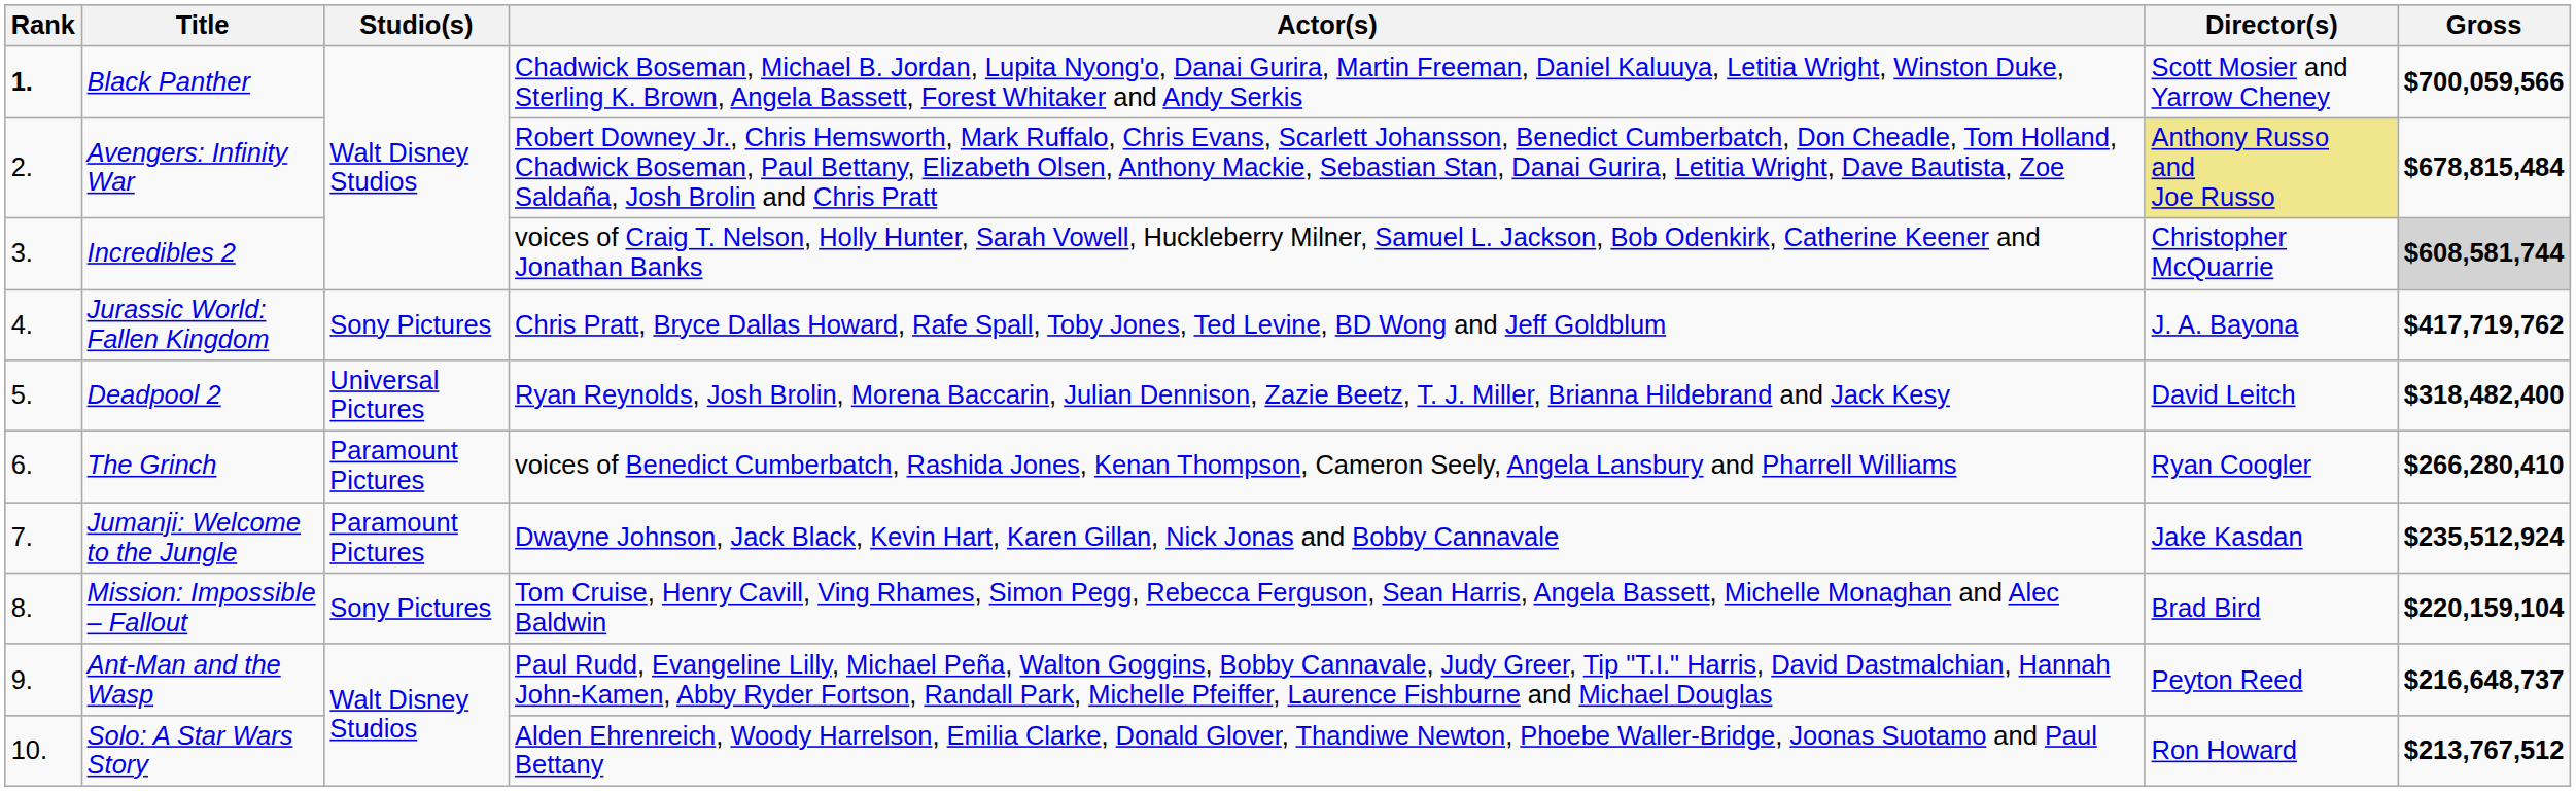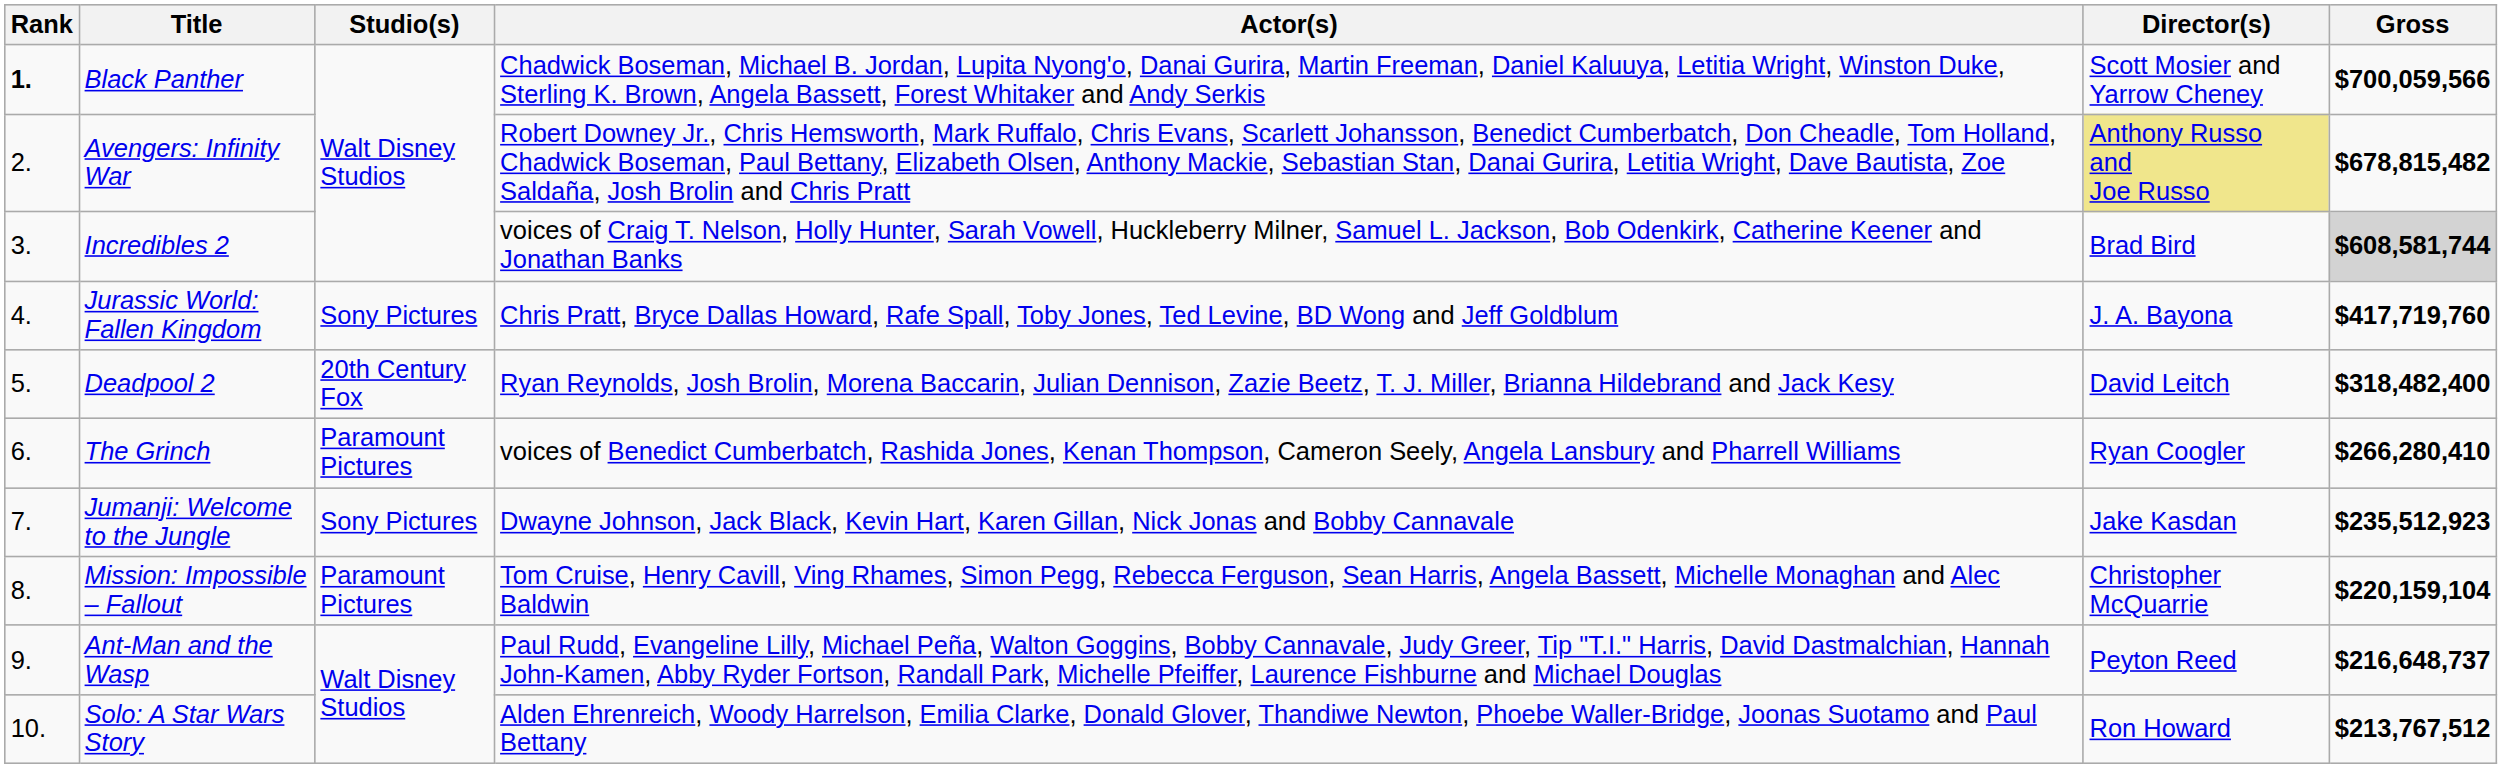Avengers: Infinity War | Gross: $678,815,484 -> $678,815,482
Incredibles 2 | Director(s): Christopher McQuarrie -> Brad Bird
Jurassic World: Fallen Kingdom | Gross: $417,719,762 -> $417,719,760
Deadpool 2 | Studio(s): Universal Pictures -> 20th Century Fox
Jumanji: Welcome to the Jungle | Studio(s): Paramount Pictures -> Sony Pictures
Jumanji: Welcome to the Jungle | Gross: $235,512,924 -> $235,512,923
Mission: Impossible – Fallout | Studio(s): Sony Pictures -> Paramount Pictures
Mission: Impossible – Fallout | Director(s): Brad Bird -> Christopher McQuarrie
